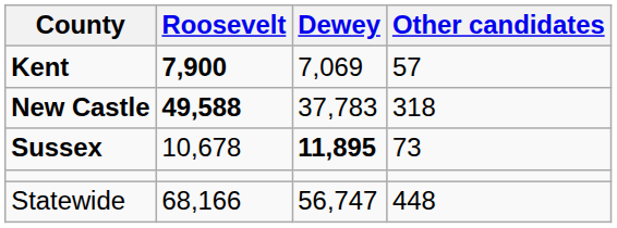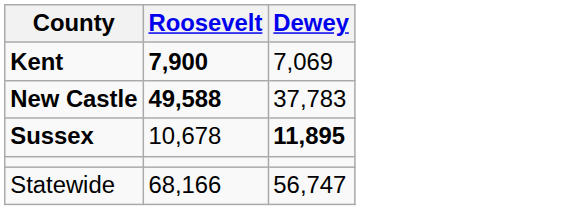- column: Other candidates | 57 | 318 | 73 | 448
